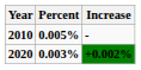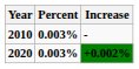2010 | Percent: 0.005% -> 0.003%
